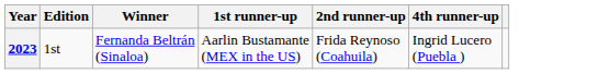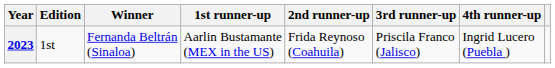+ column: 3rd runner-up | Priscila Franco (Jalisco)
